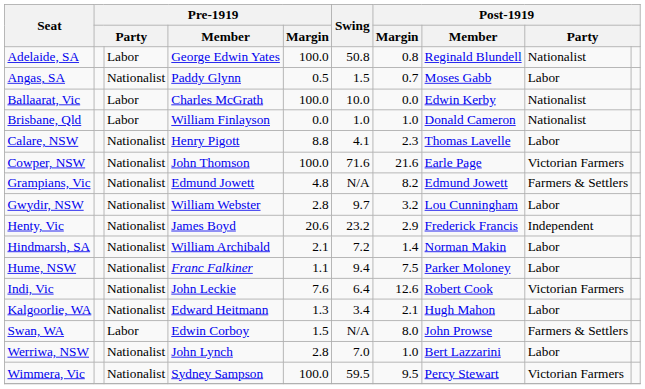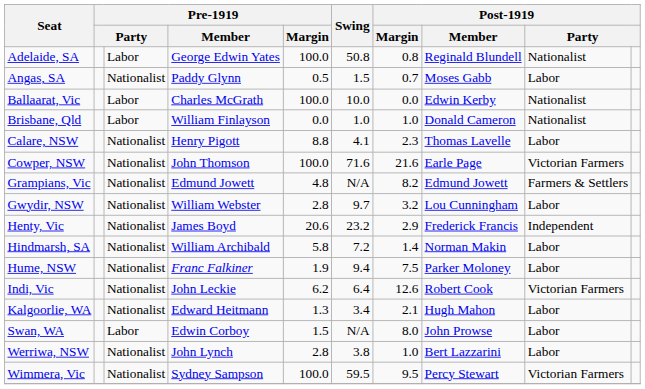Hindmarsh, SA | Pre-1919 / Margin: 2.1 -> 5.8
Hume, NSW | Pre-1919 / Margin: 1.1 -> 1.9
Indi, Vic | Pre-1919 / Margin: 7.6 -> 6.2
Swan, WA | column 9: Farmers & Settlers -> Labor
Werriwa, NSW | Swing: 7.0 -> 3.8
